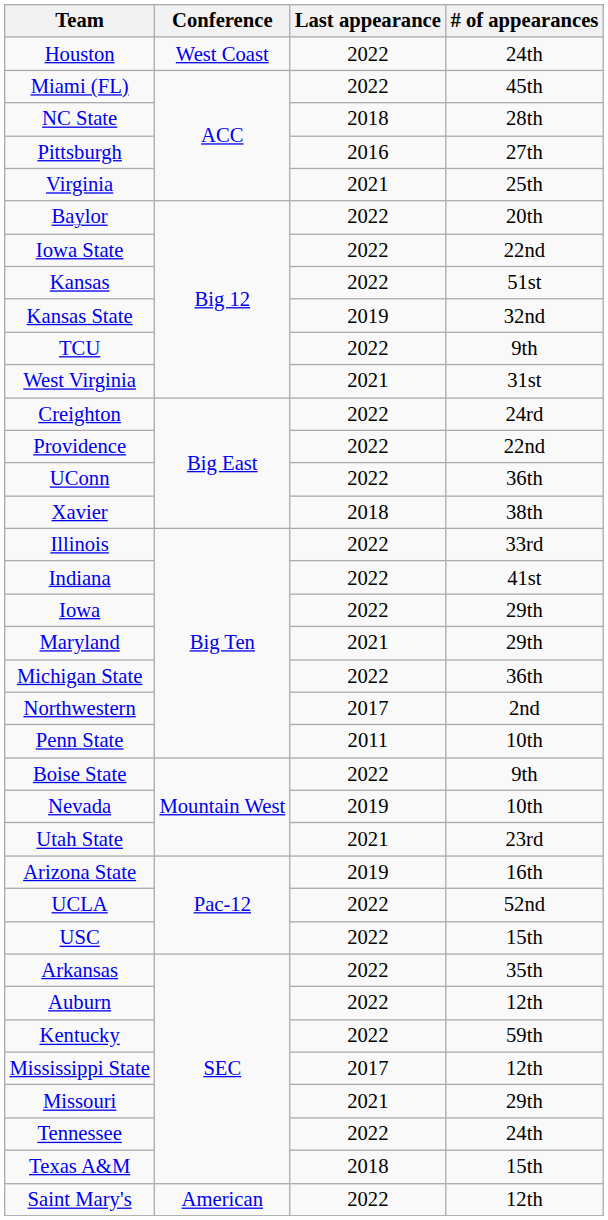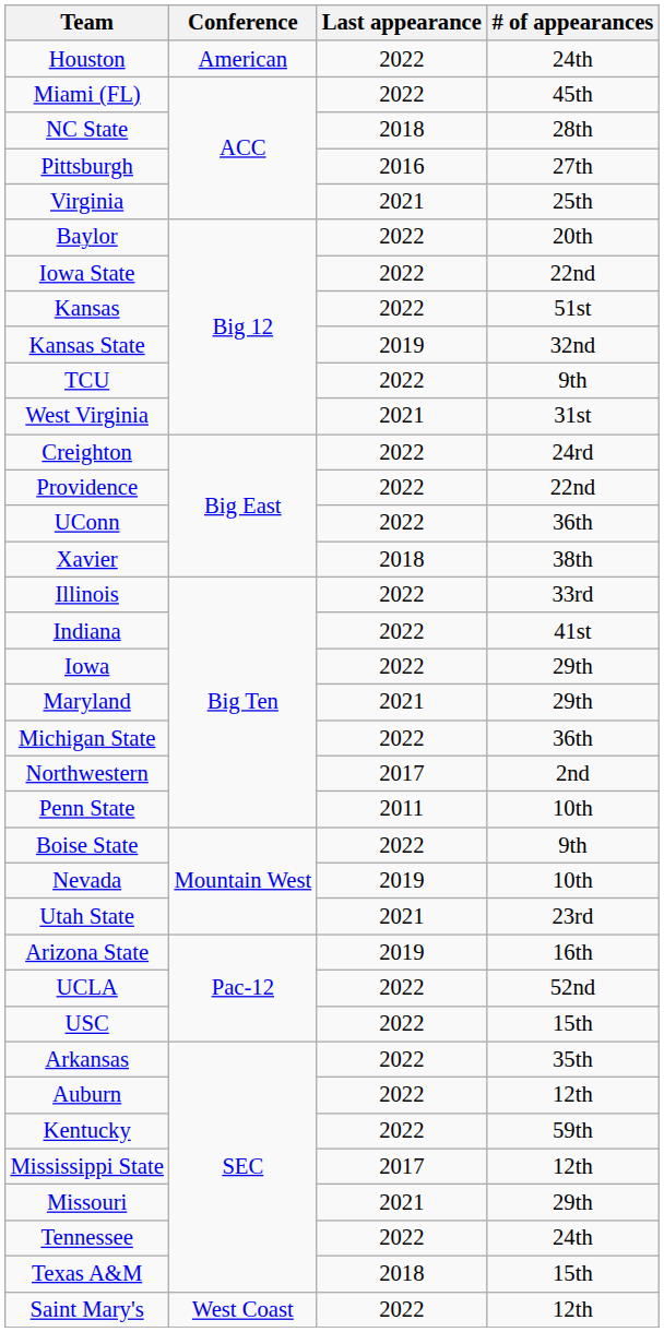Houston | Conference: West Coast -> American
Saint Mary's | Conference: American -> West Coast
